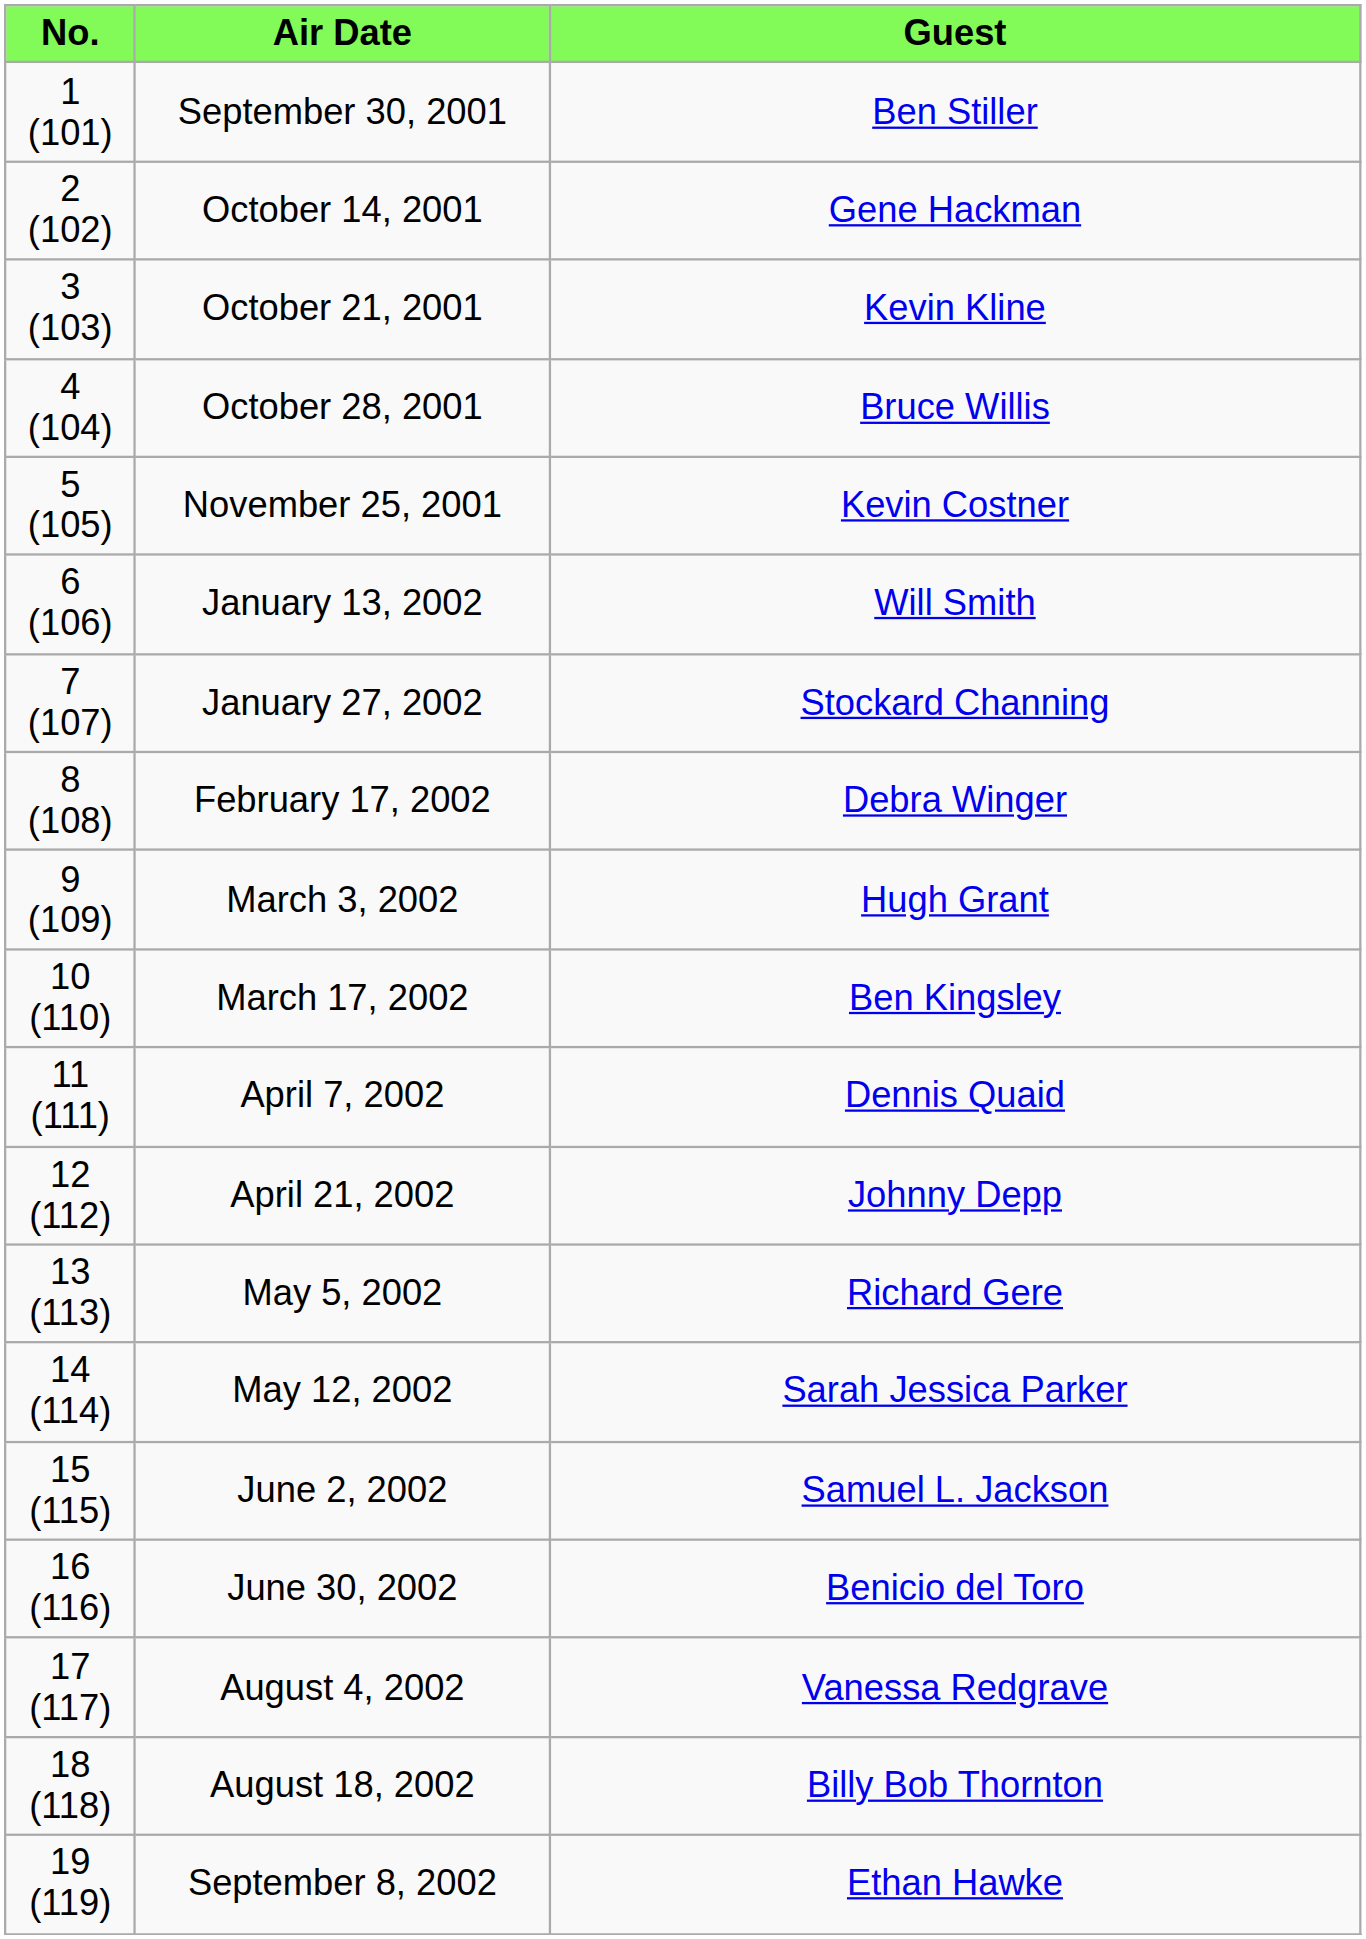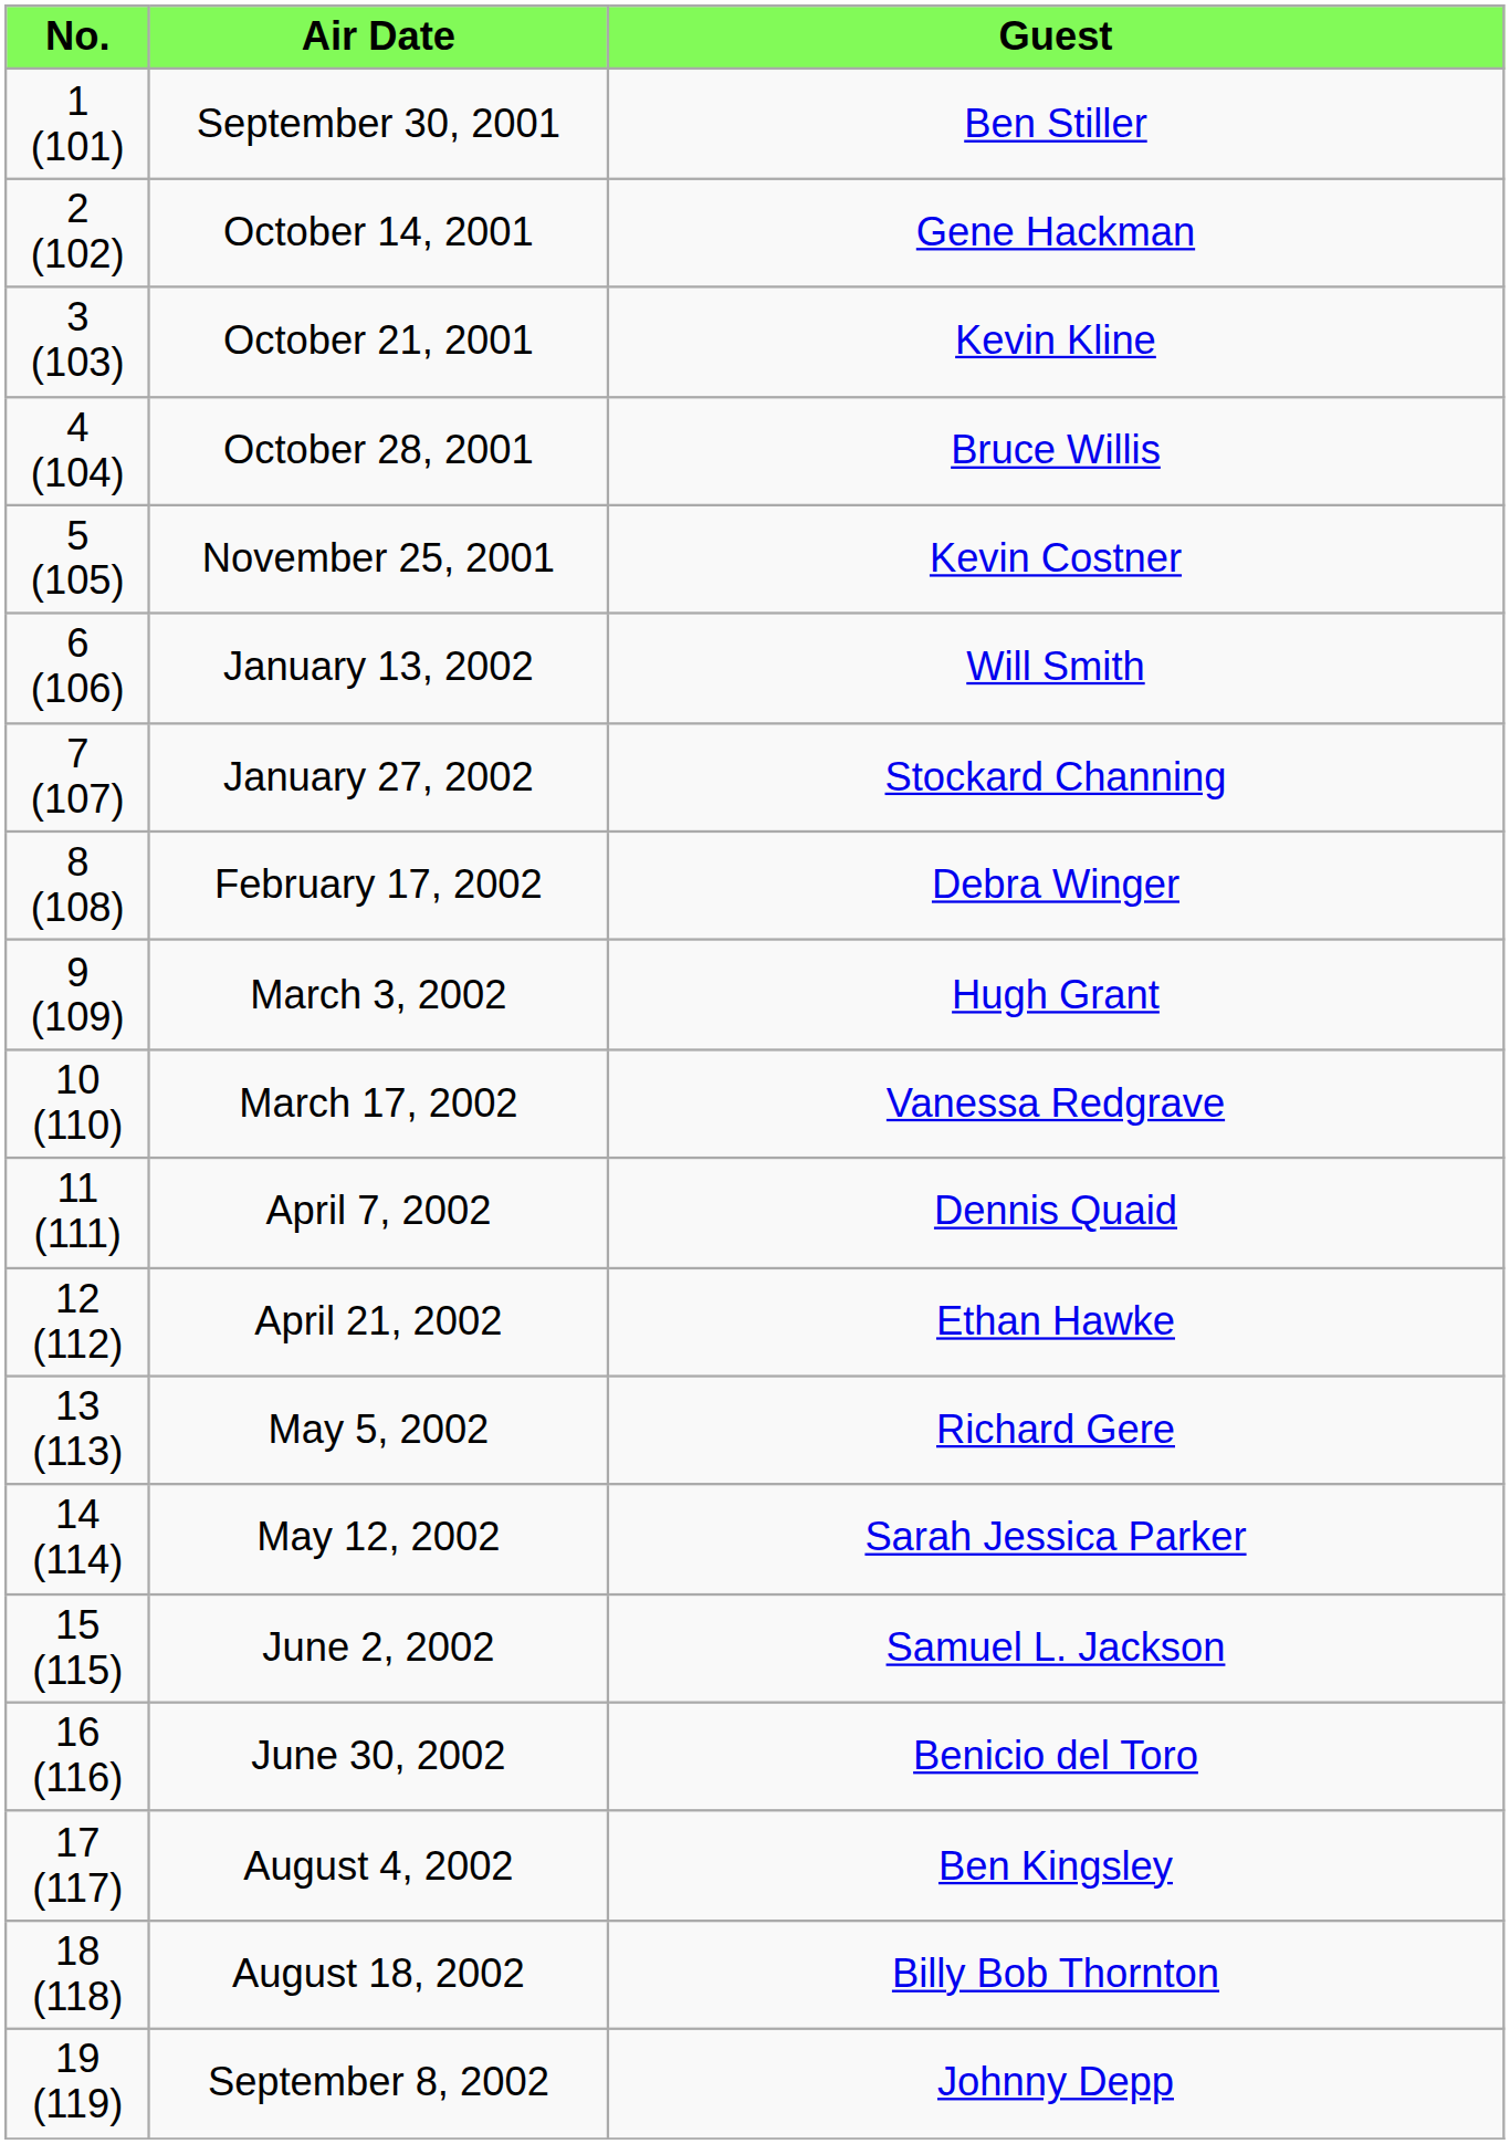March 17, 2002 | Guest: Ben Kingsley -> Vanessa Redgrave
April 21, 2002 | Guest: Johnny Depp -> Ethan Hawke
August 4, 2002 | Guest: Vanessa Redgrave -> Ben Kingsley
September 8, 2002 | Guest: Ethan Hawke -> Johnny Depp
